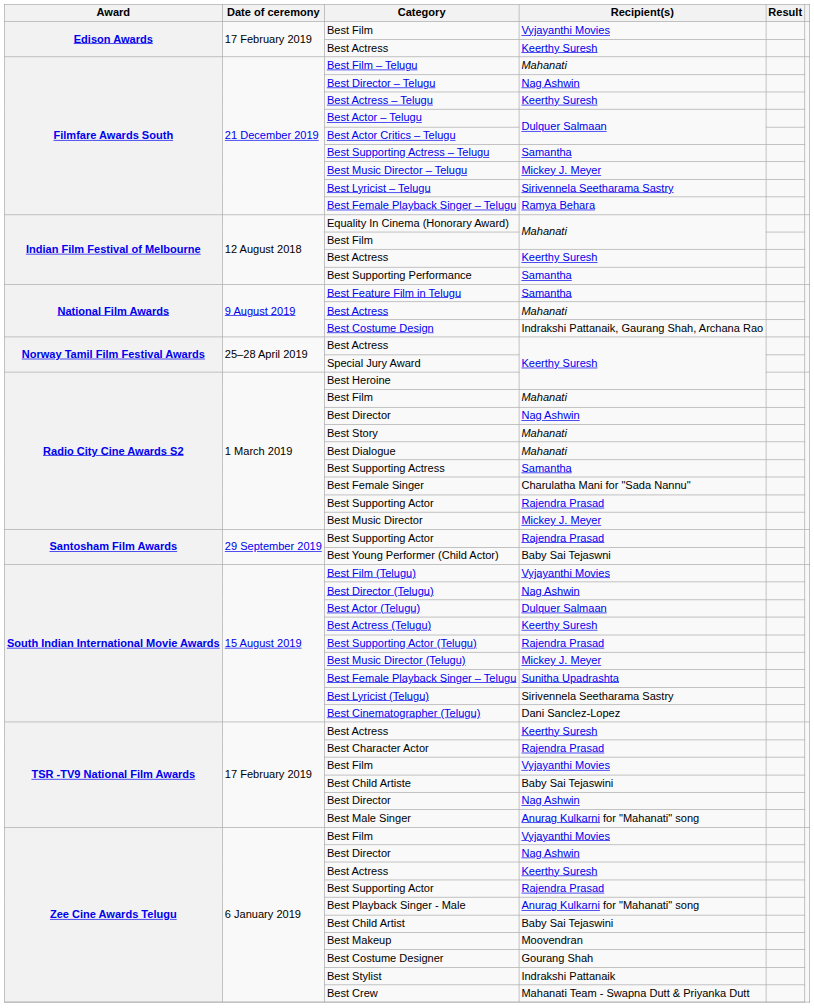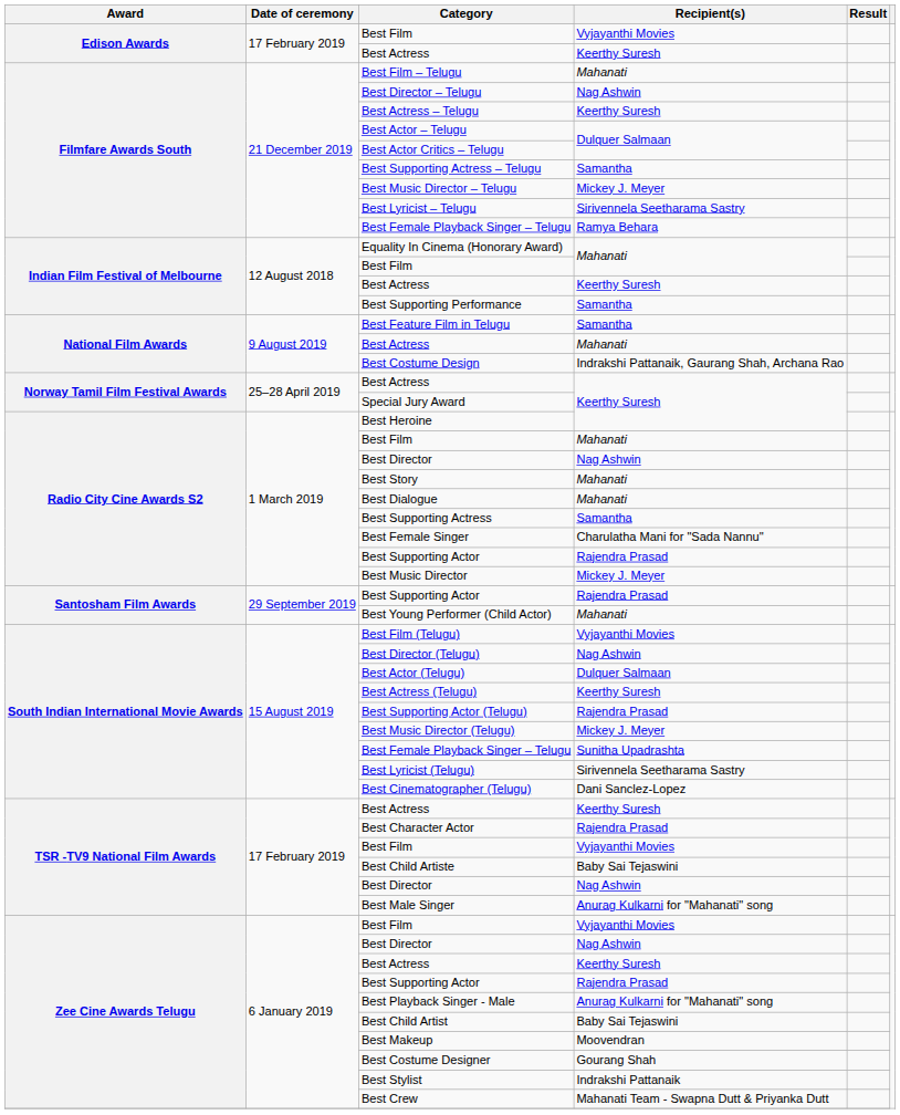Best Young Performer (Child Actor) | Recipient(s): Baby Sai Tejaswni -> Mahanati
